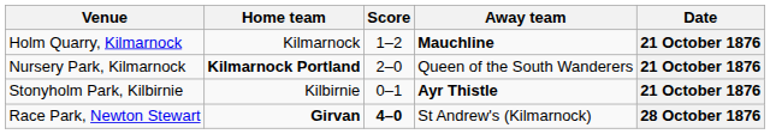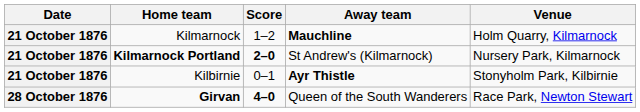columns swapped: Date <-> Venue
Kilmarnock Portland | Score: normal -> bold
Kilmarnock Portland | Away team: Queen of the South Wanderers -> St Andrew's (Kilmarnock)
Girvan | Away team: St Andrew's (Kilmarnock) -> Queen of the South Wanderers
